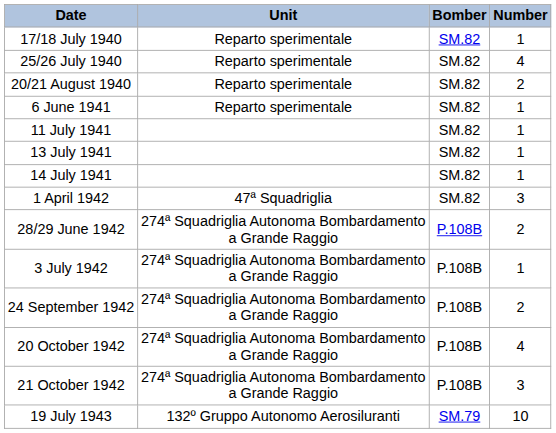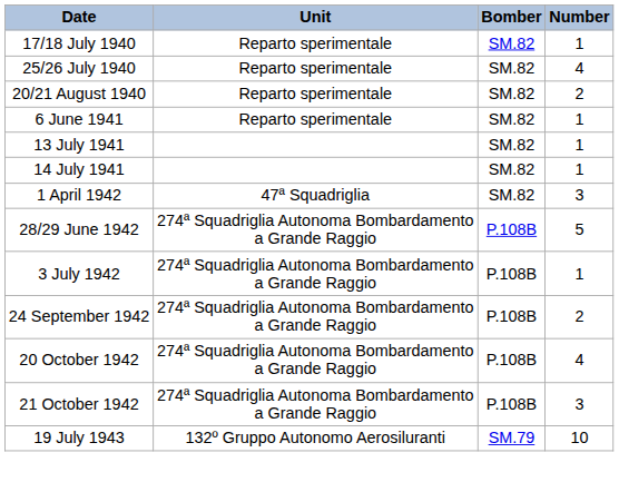- row: 11 July 1941 | SM.82 | 1
28/29 June 1942 | column 4: 2 -> 5
